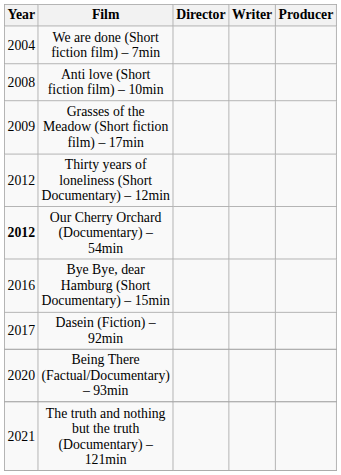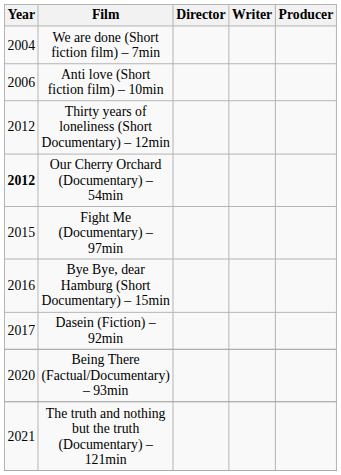Anti love (Short fiction film) – 10min | Year: 2008 -> 2006
- row: 2009 | Grasses of the Meadow (Short fiction film) – 17min
+ row: 2015 | Fight Me (Documentary) – 97min
